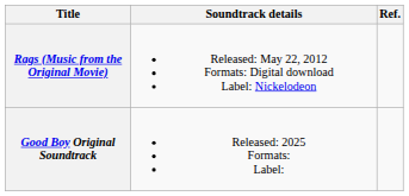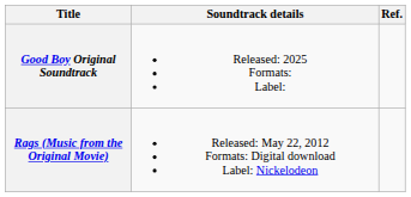rows swapped: Rags (Music from the Original Movie) <-> Good Boy Original Soundtrack
